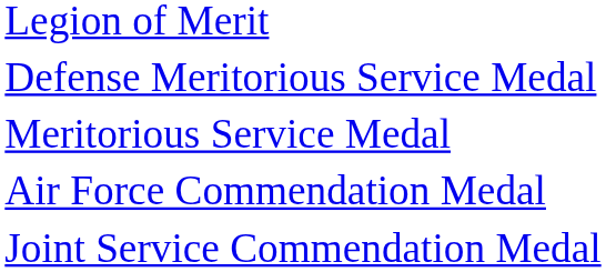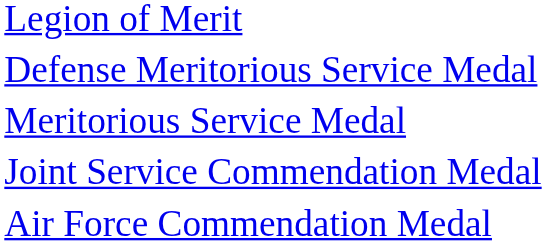rows swapped: Joint Service Commendation Medal <-> Air Force Commendation Medal
